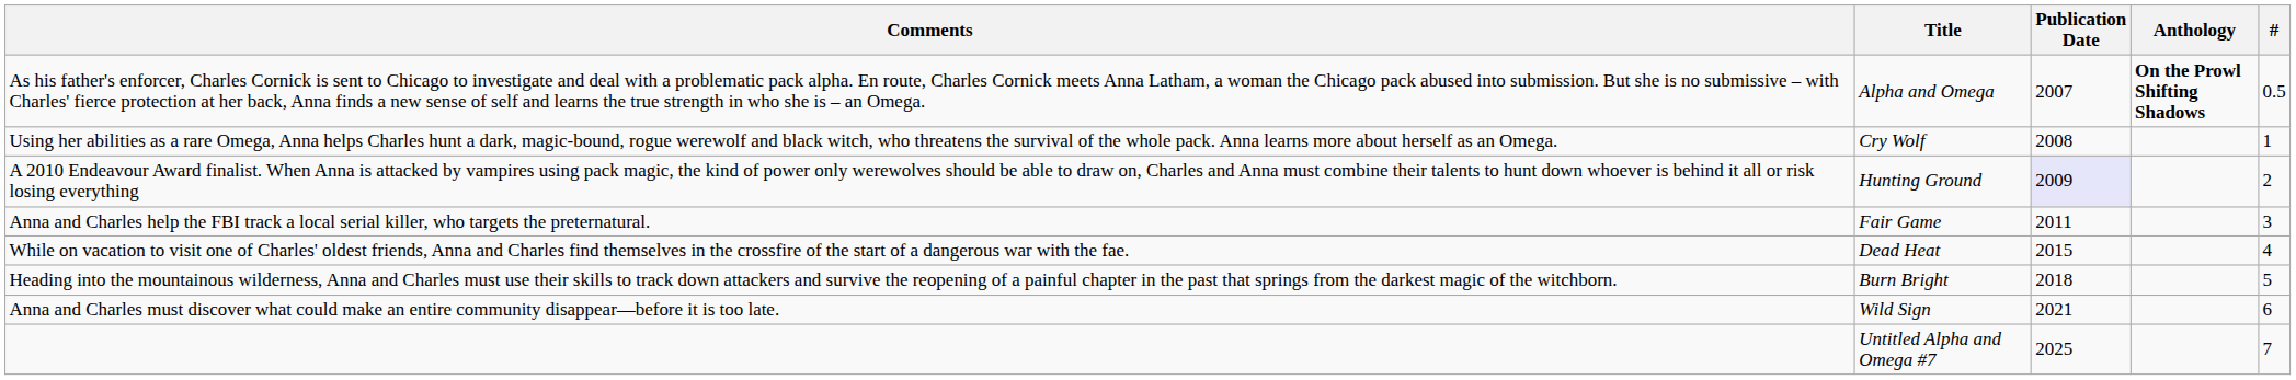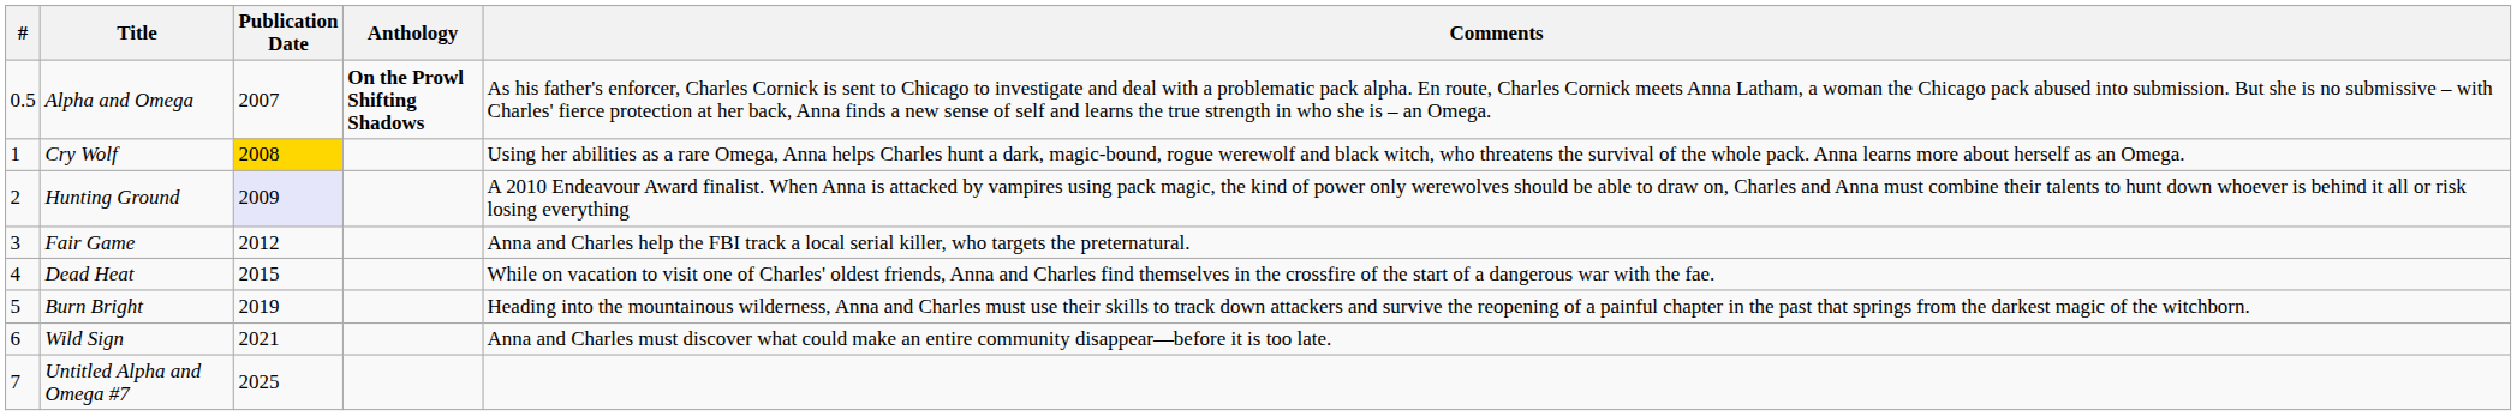columns swapped: # <-> Comments
Cry Wolf | Publication Date: no background -> gold background
Fair Game | Publication Date: 2011 -> 2012
Burn Bright | Publication Date: 2018 -> 2019
